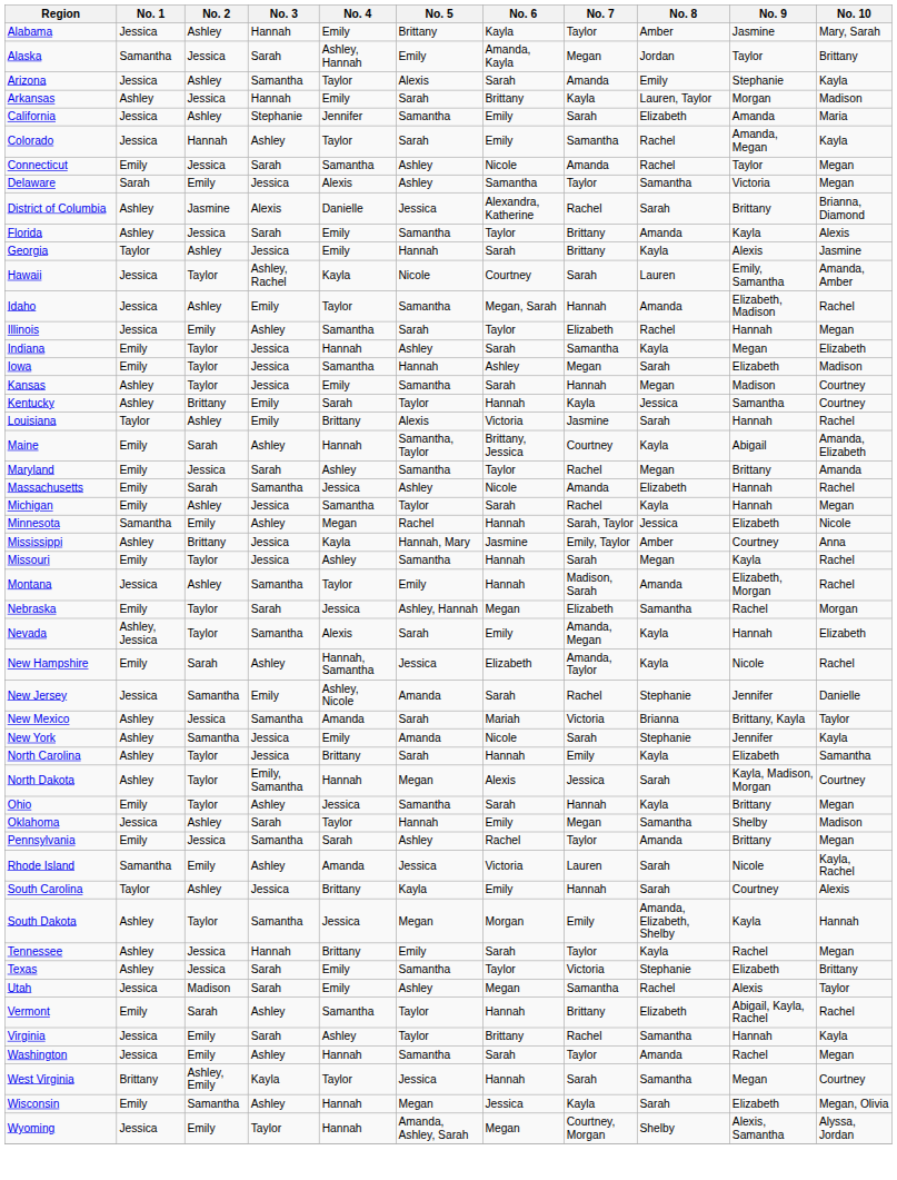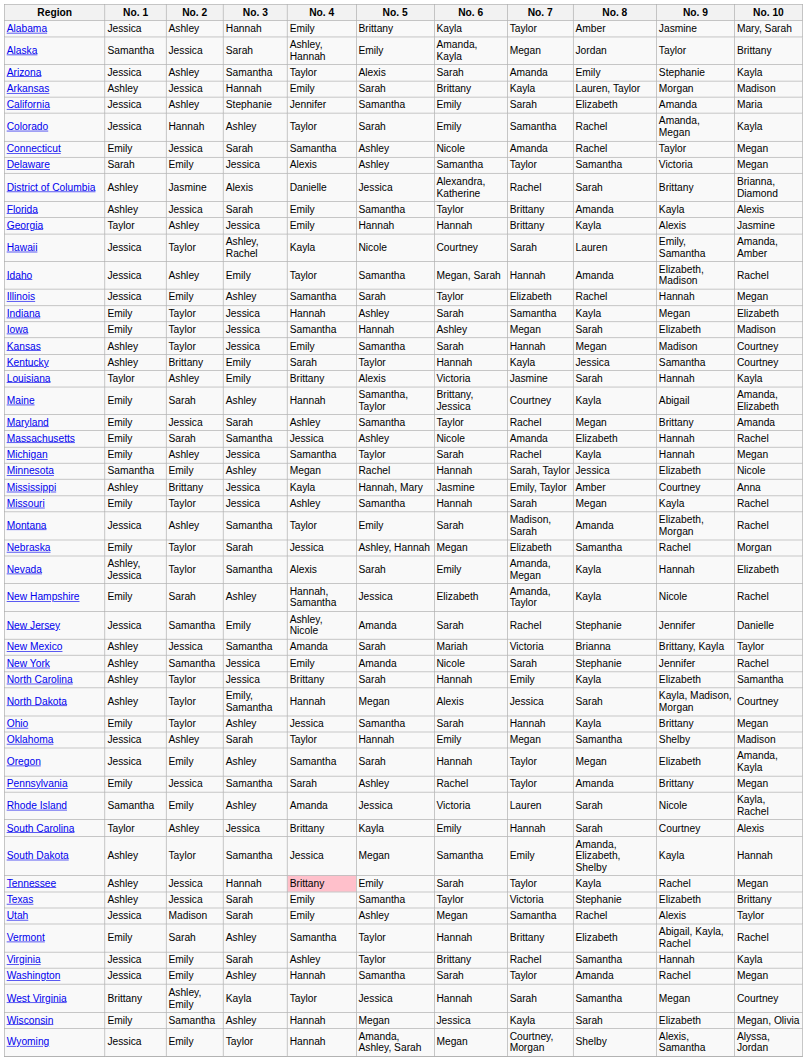Georgia | No. 6: Sarah -> Hannah
Louisiana | No. 10: Rachel -> Kayla
Montana | No. 6: Hannah -> Sarah
New York | No. 10: Kayla -> Rachel
+ row: Oregon | Jessica | Emily | Ashley | Samantha | Sarah | Hannah | Taylor | Megan | Elizabeth | Amanda, Kayla
South Dakota | No. 6: Morgan -> Samantha
Tennessee | No. 4: no background -> pink background
